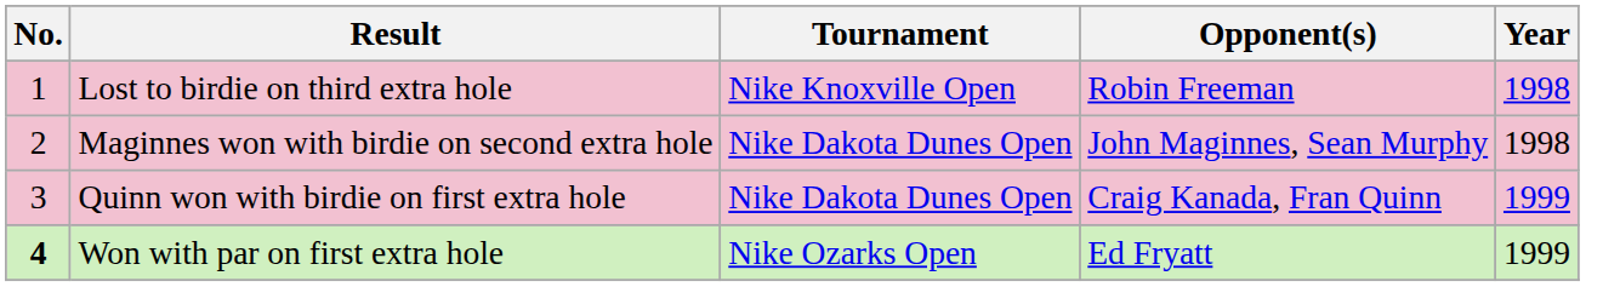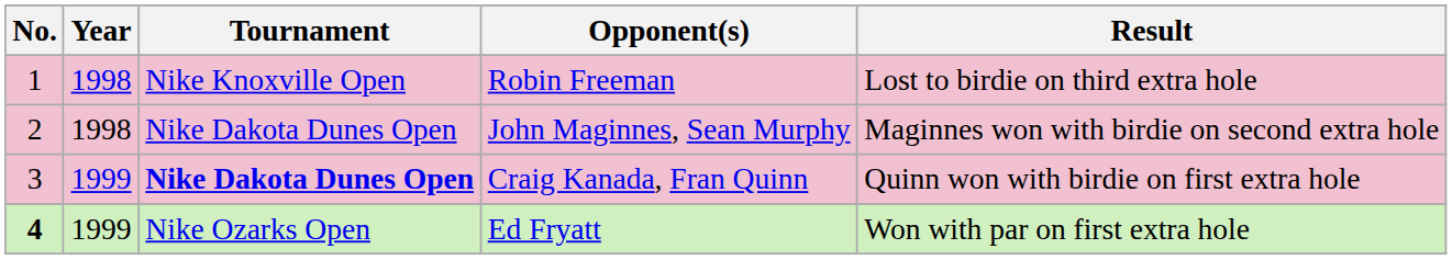columns swapped: Year <-> Result
Craig Kanada, Fran Quinn | Tournament: normal -> bold
